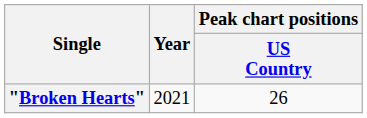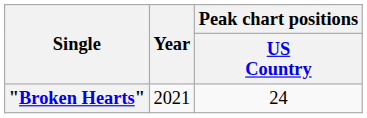"Broken Hearts" | Peak chart positions / US Country: 26 -> 24
